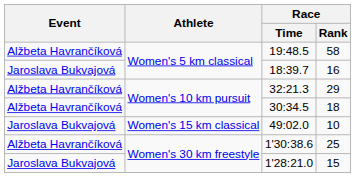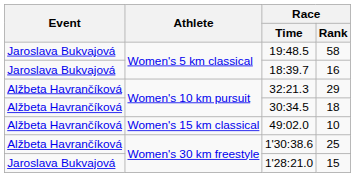19:48.5 | Event: Alžbeta Havrančíková -> Jaroslava Bukvajová
49:02.0 | Event: Jaroslava Bukvajová -> Alžbeta Havrančíková
